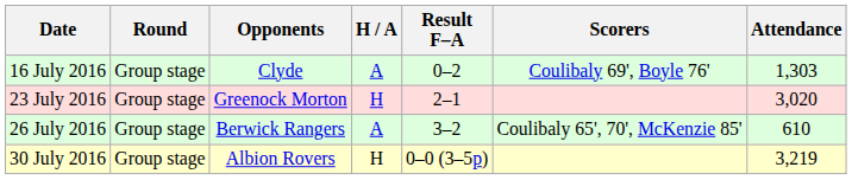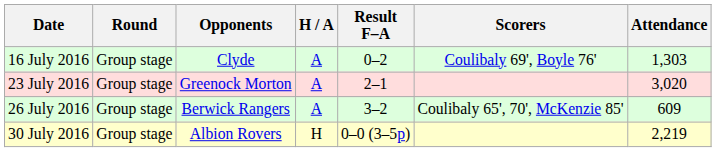23 July 2016 | H / A: H -> A
26 July 2016 | Attendance: 610 -> 609
30 July 2016 | Attendance: 3,219 -> 2,219
